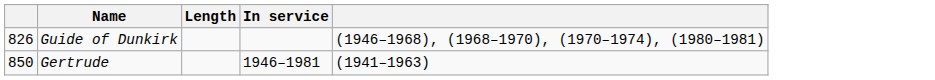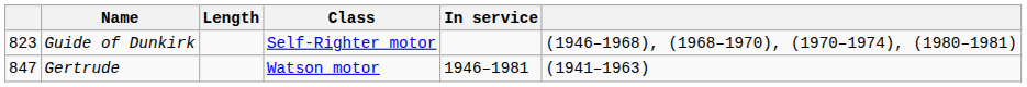+ column: Class | Self-Righter motor | Watson motor
Guide of Dunkirk | column 1: 826 -> 823
Gertrude | column 1: 850 -> 847
